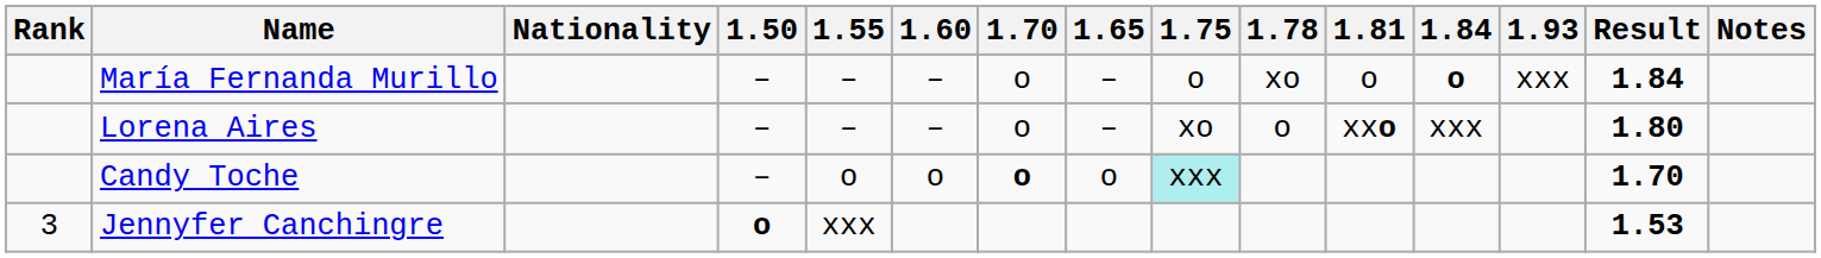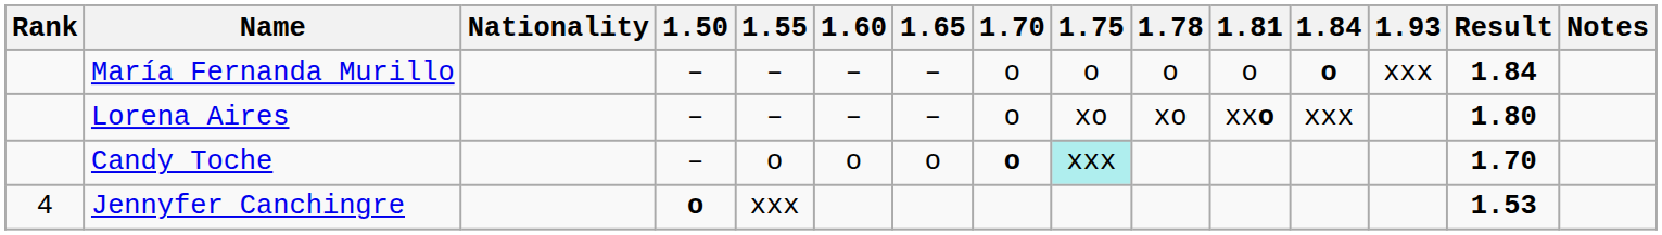columns swapped: 1.65 <-> 1.70
María Fernanda Murillo | 1.78: xo -> o
Lorena Aires | 1.78: o -> xo
Jennyfer Canchingre | Rank: 3 -> 4
